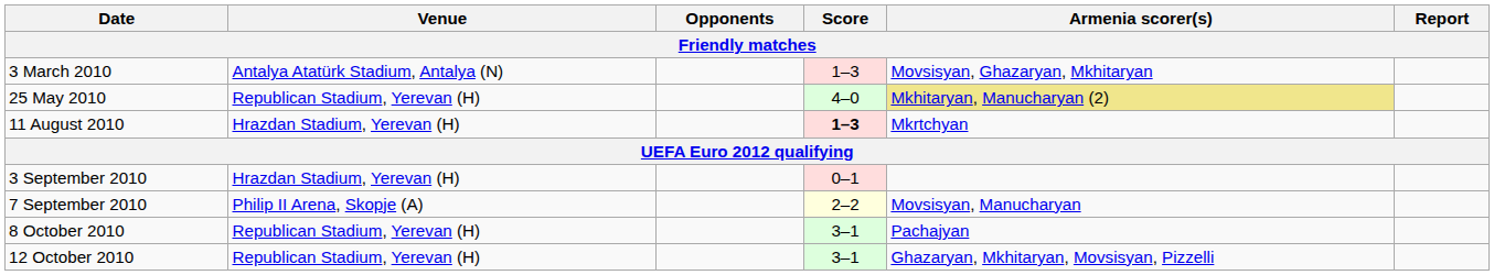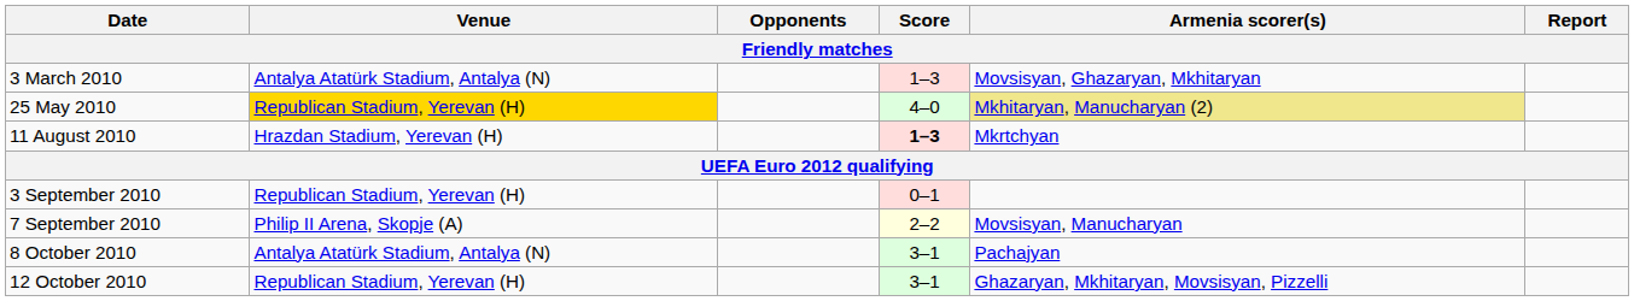25 May 2010 | Venue: no background -> gold background
3 September 2010 | Venue: Hrazdan Stadium, Yerevan (H) -> Republican Stadium, Yerevan (H)
8 October 2010 | Venue: Republican Stadium, Yerevan (H) -> Antalya Atatürk Stadium, Antalya (N)
